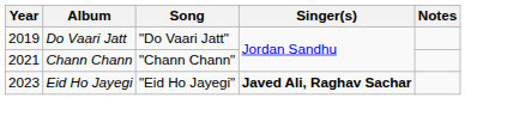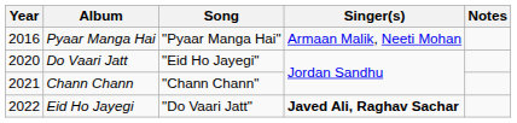+ row: 2016 | Pyaar Manga Hai | "Pyaar Manga Hai" | Armaan Malik, Neeti Mohan
Do Vaari Jatt | Year: 2019 -> 2020
Do Vaari Jatt | Song: "Do Vaari Jatt" -> "Eid Ho Jayegi"
Eid Ho Jayegi | Year: 2023 -> 2022
Eid Ho Jayegi | Song: "Eid Ho Jayegi" -> "Do Vaari Jatt"
